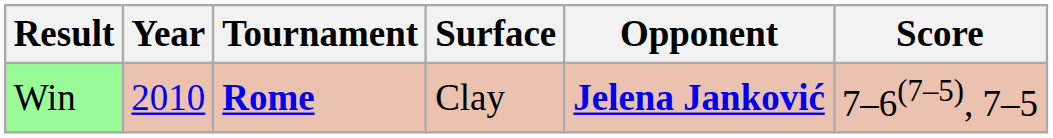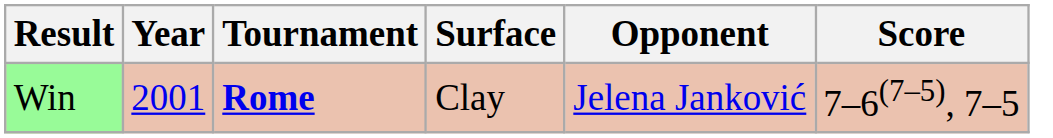Win | Year: 2010 -> 2001
Win | Opponent: bold -> normal
